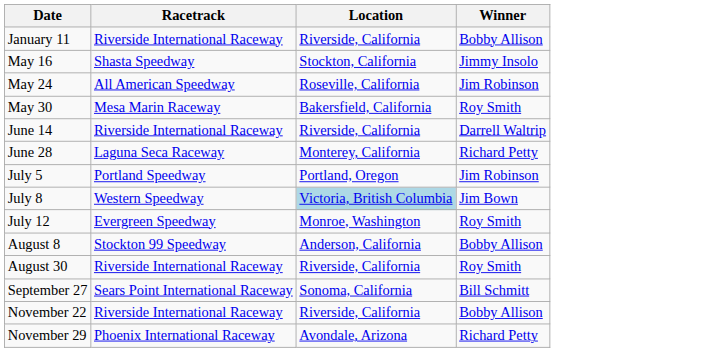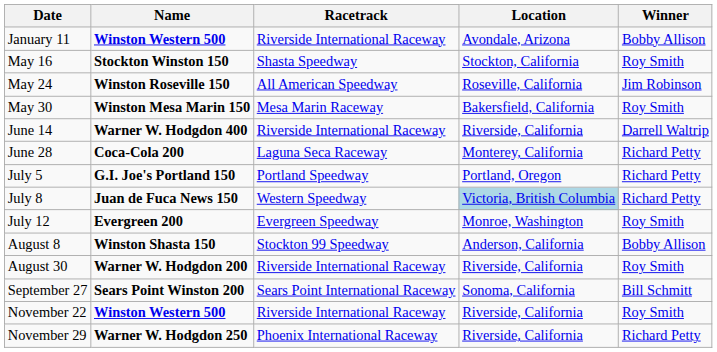+ column: Name | Winston Western 500 | Stockton Winston 150 | Winston Roseville 150 | Winston Mesa Marin 150 | Warner W. Hodgdon 400 | Coca-Cola 200 | G.I. Joe's Portland 150 | Juan de Fuca News 150 | Evergreen 200 | Winston Shasta 150 | Warner W. Hodgdon 200 | Sears Point Winston 200 | Winston Western 500 | Warner W. Hodgdon 250
January 11 | Location: Riverside, California -> Avondale, Arizona
May 16 | Winner: Jimmy Insolo -> Roy Smith
July 5 | Winner: Jim Robinson -> Richard Petty
July 8 | Winner: Jim Bown -> Richard Petty
November 22 | Winner: Bobby Allison -> Roy Smith
November 29 | Location: Avondale, Arizona -> Riverside, California
